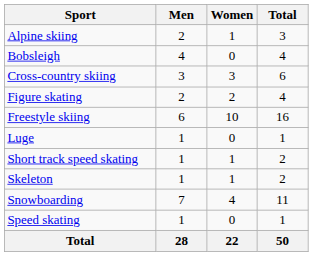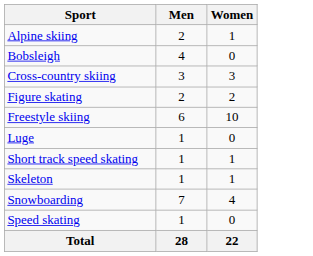- column: Total | 3 | 4 | 6 | 4 | 16 | 1 | 2 | 2 | 11 | 1 | 50
